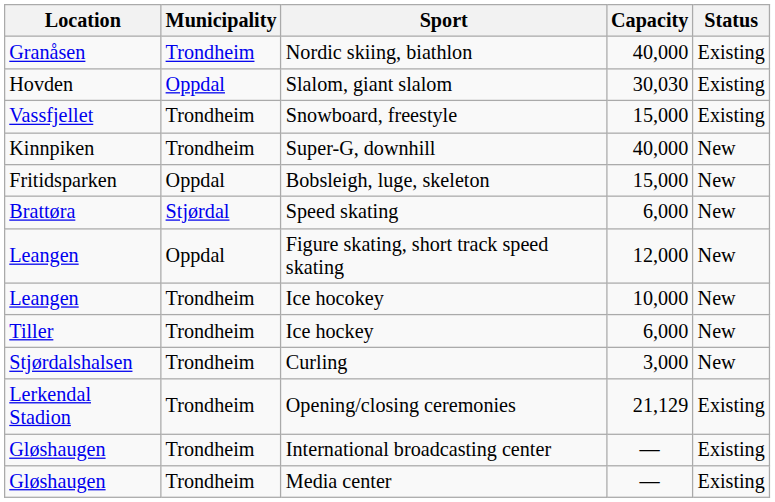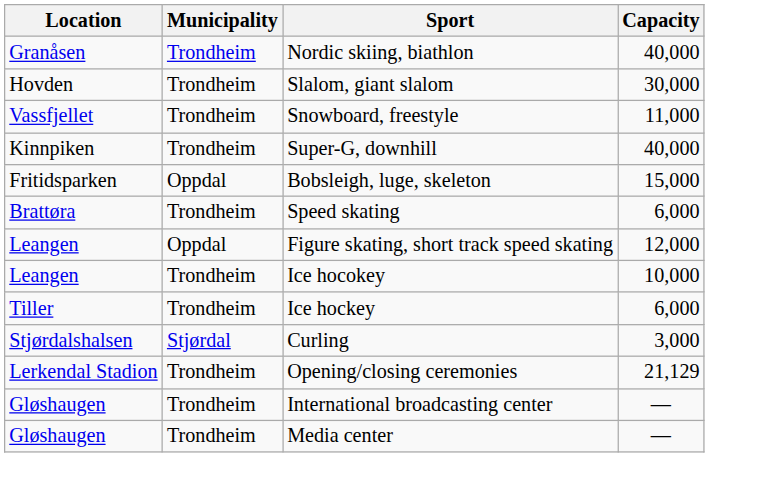- column: Status | Existing | Existing | Existing | New | New | New | New | New | New | New | Existing | Existing | Existing
Slalom, giant slalom | Municipality: Oppdal -> Trondheim
Slalom, giant slalom | Capacity: 30,030 -> 30,000
Snowboard, freestyle | Capacity: 15,000 -> 11,000
Speed skating | Municipality: Stjørdal -> Trondheim
Curling | Municipality: Trondheim -> Stjørdal
